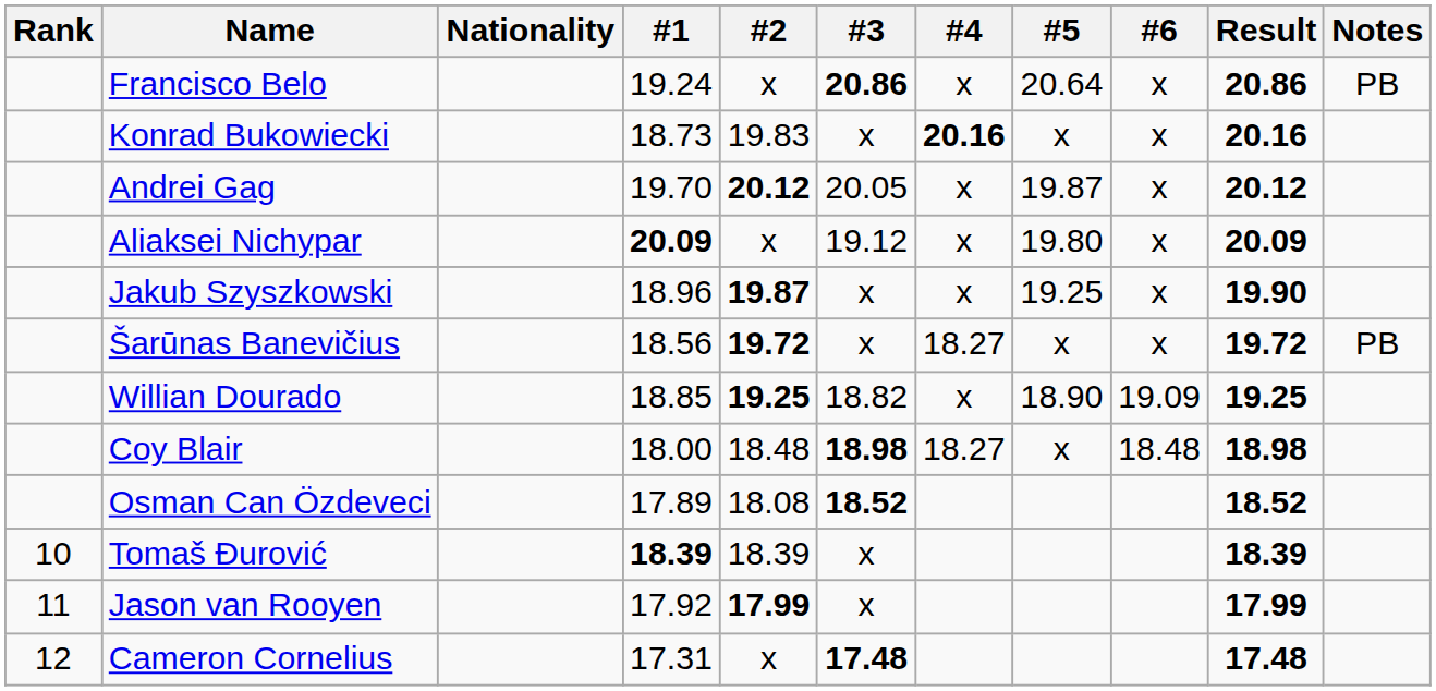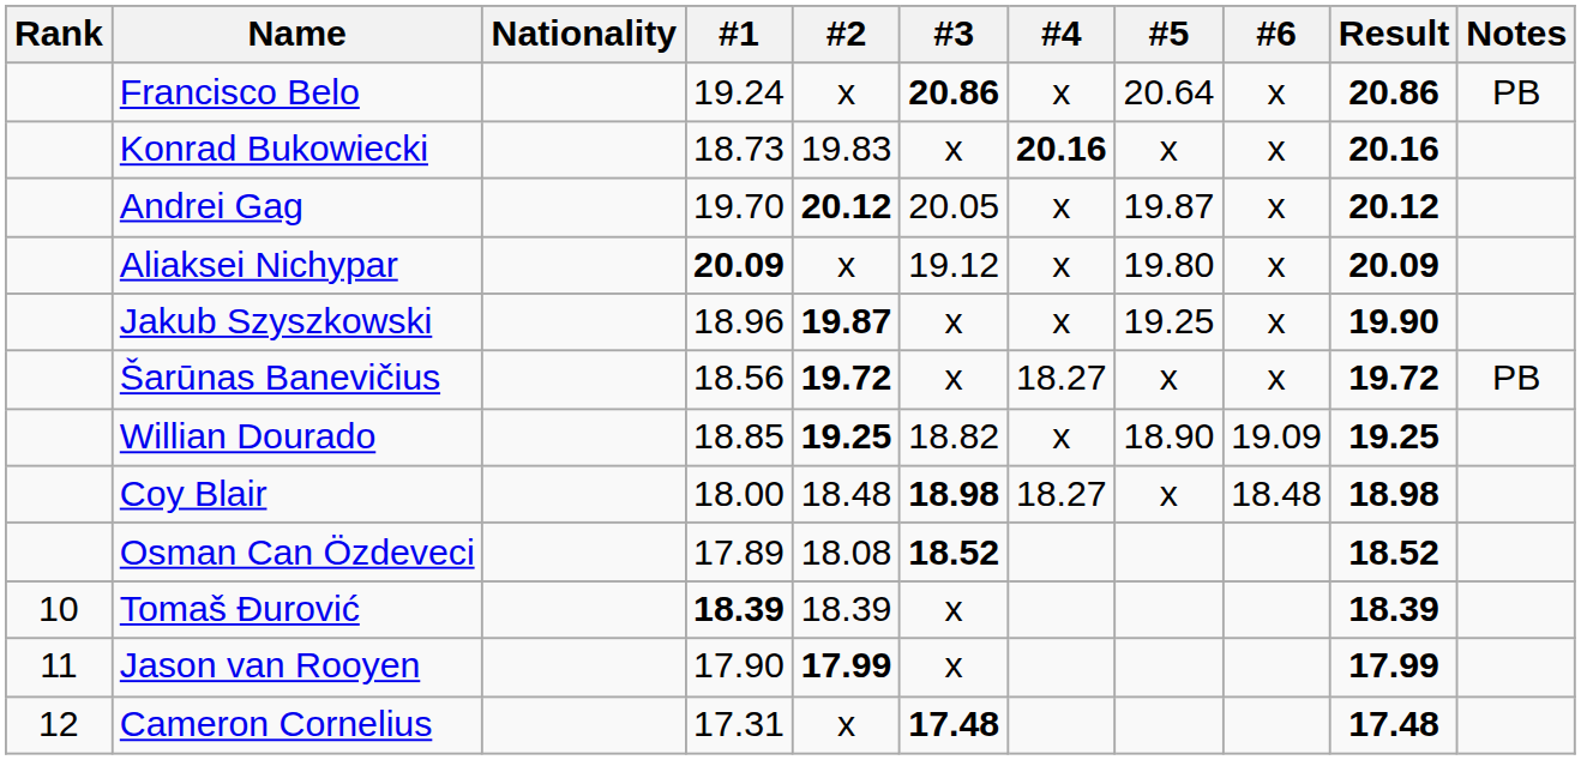Jason van Rooyen | #1: 17.92 -> 17.90
